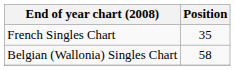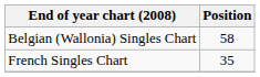rows swapped: Belgian (Wallonia) Singles Chart <-> French Singles Chart
